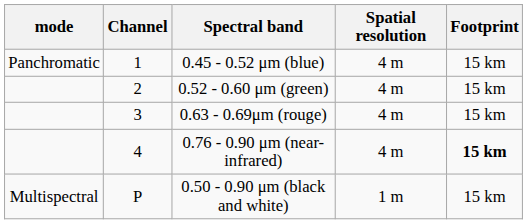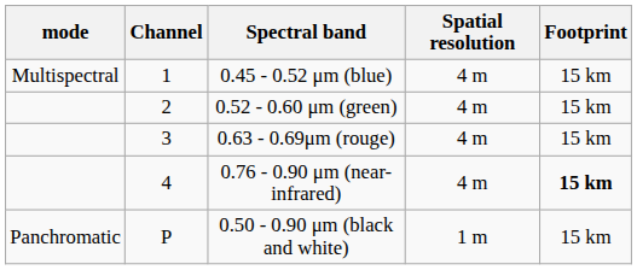0.45 - 0.52 μm (blue) | mode: Panchromatic -> Multispectral
0.50 - 0.90 μm (black and white) | mode: Multispectral -> Panchromatic
